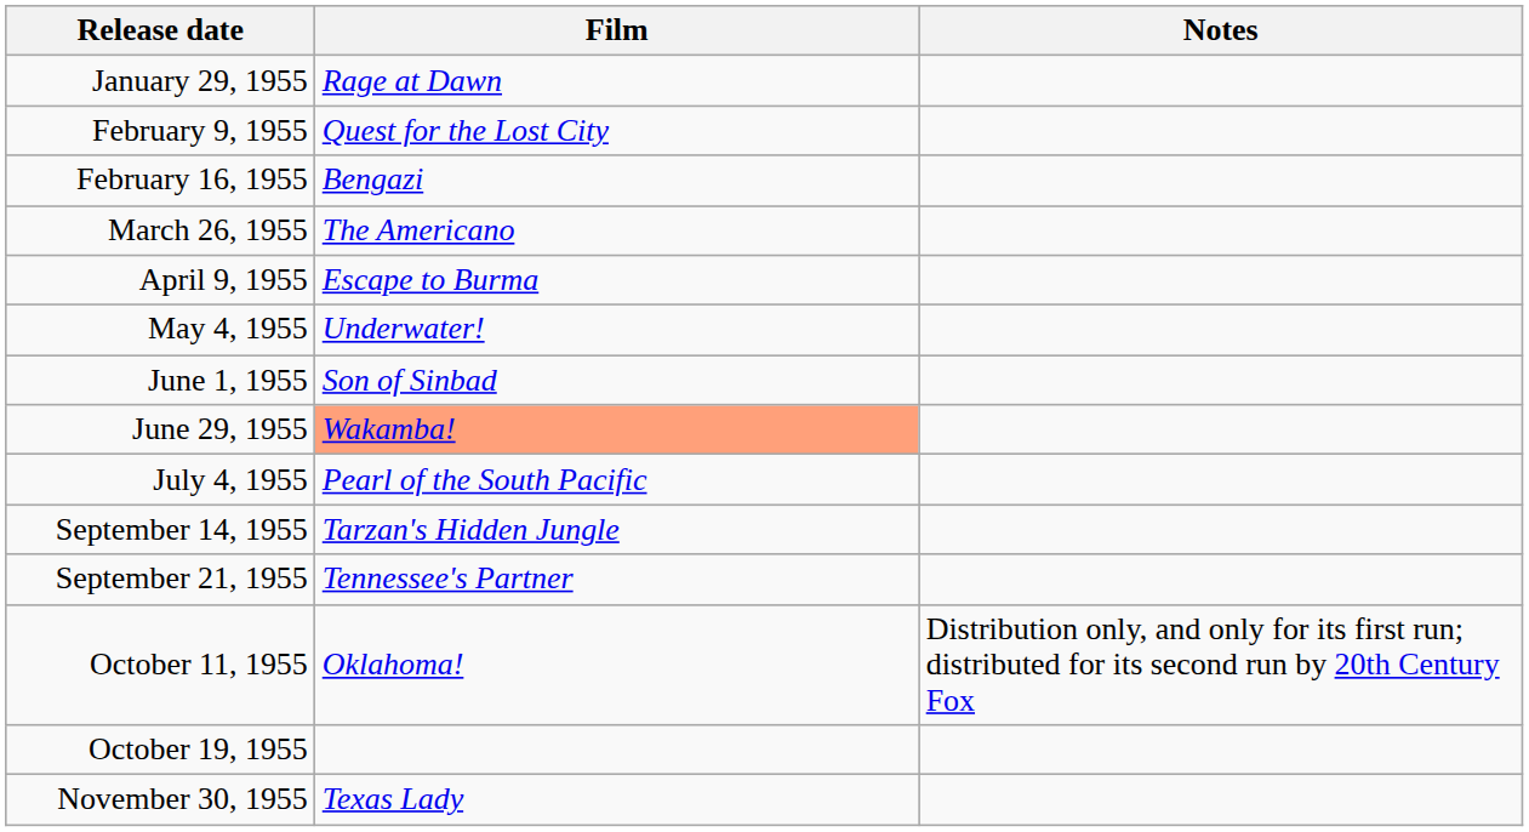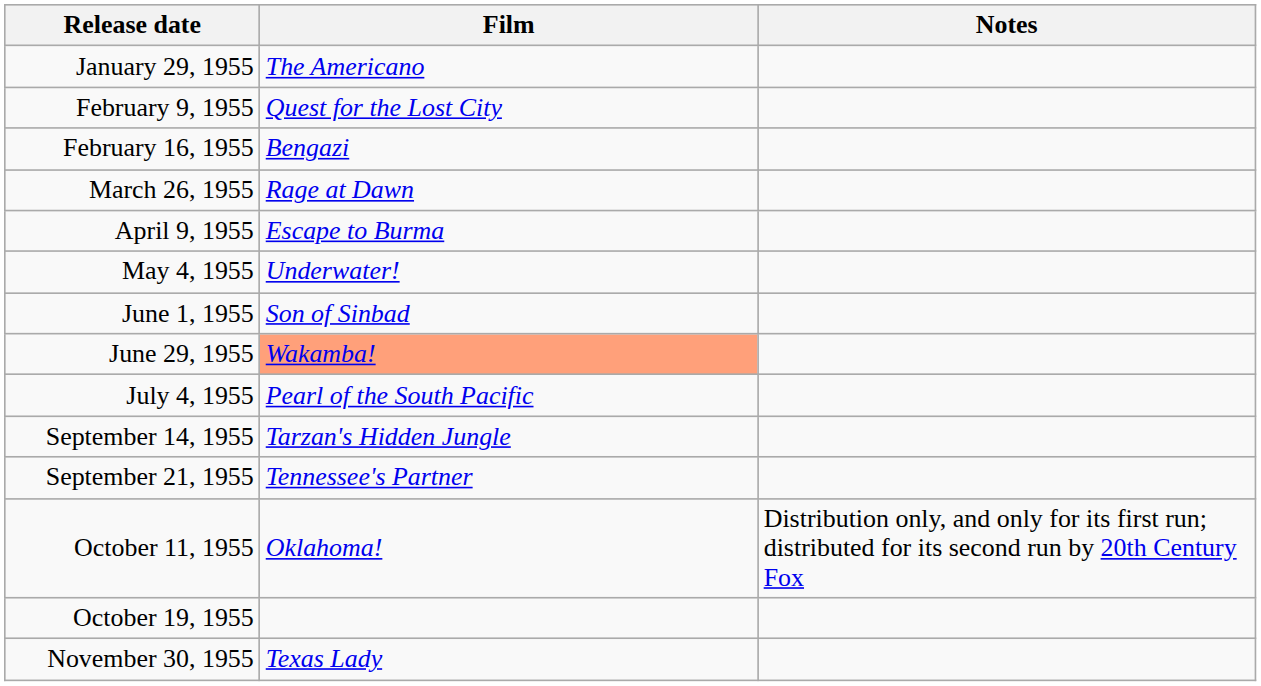January 29, 1955 | Film: Rage at Dawn -> The Americano
March 26, 1955 | Film: The Americano -> Rage at Dawn
